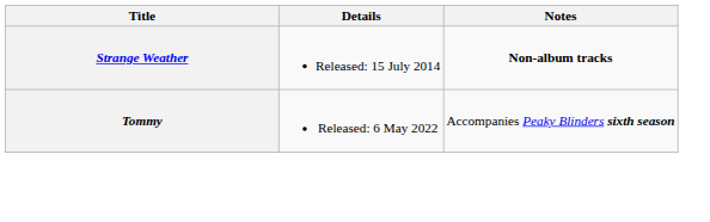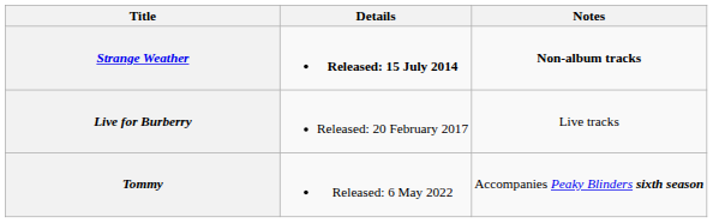Strange Weather | Details: normal -> bold
+ row: Live for Burberry | Released: 20 February 2017 | Live tracks
